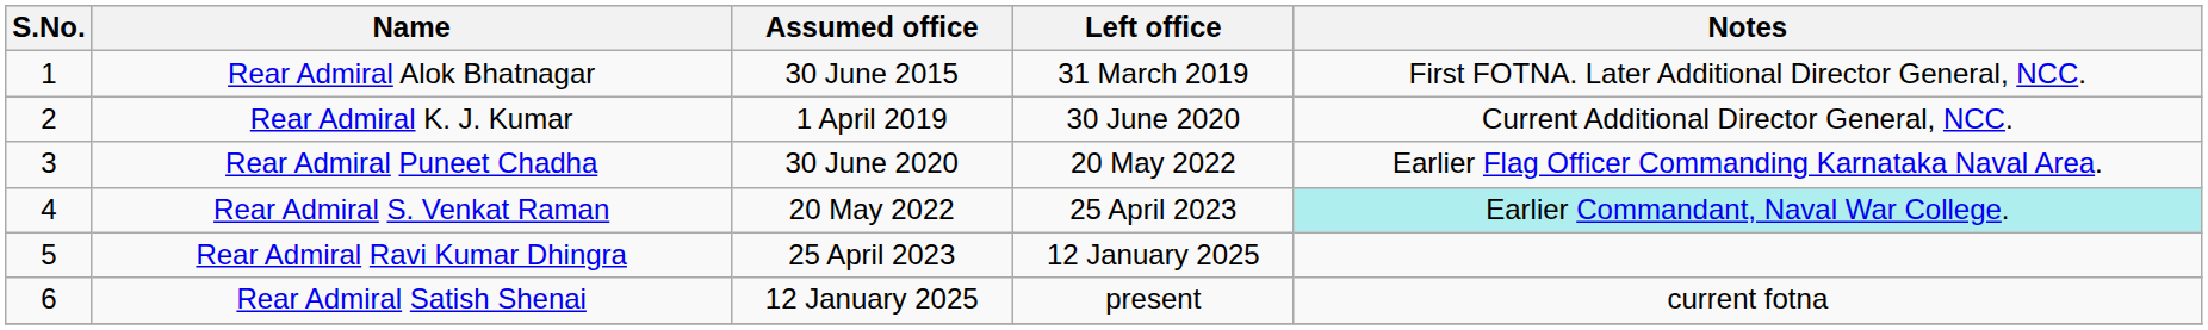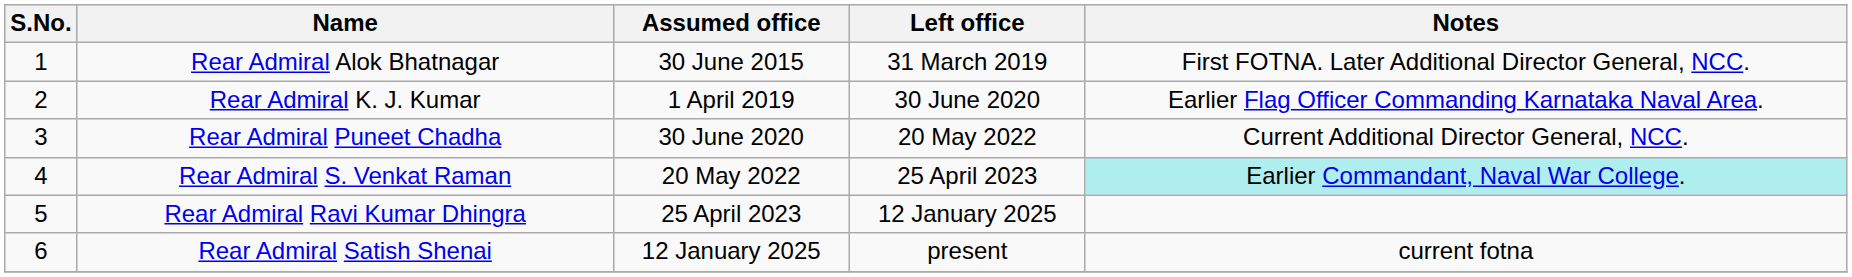Rear Admiral K. J. Kumar | Notes: Current Additional Director General, NCC. -> Earlier Flag Officer Commanding Karnataka Naval Area.
Rear Admiral Puneet Chadha | Notes: Earlier Flag Officer Commanding Karnataka Naval Area. -> Current Additional Director General, NCC.
